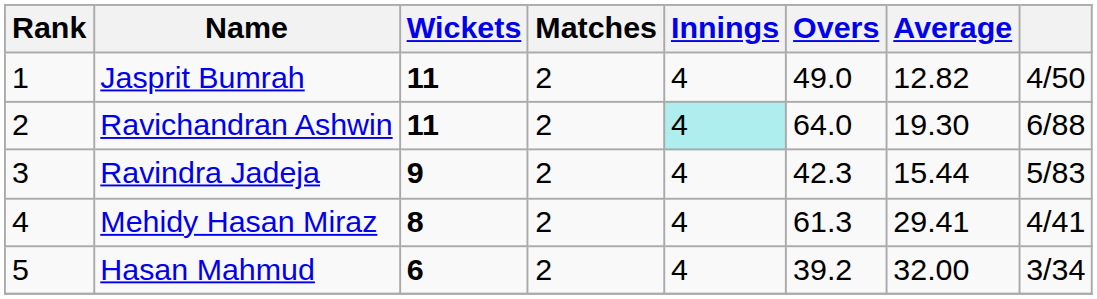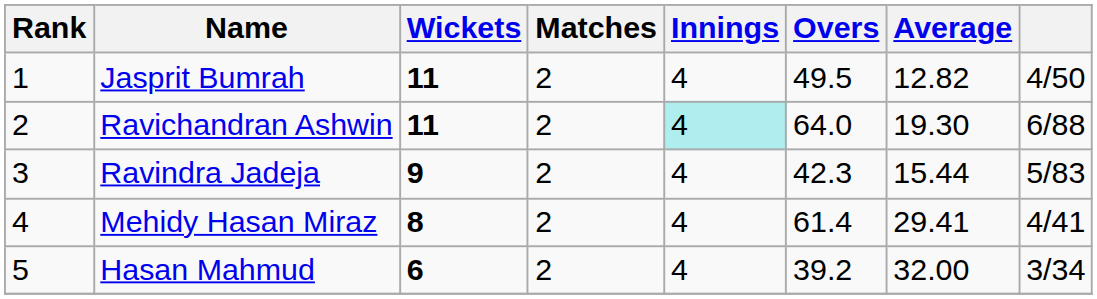Jasprit Bumrah | Overs: 49.0 -> 49.5
Mehidy Hasan Miraz | Overs: 61.3 -> 61.4
